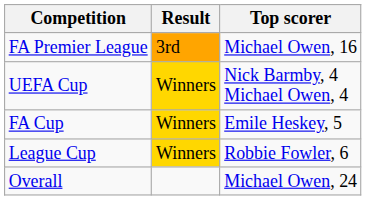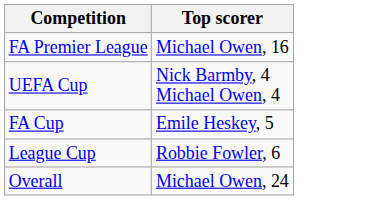- column: Result | 3rd | Winners | Winners | Winners
